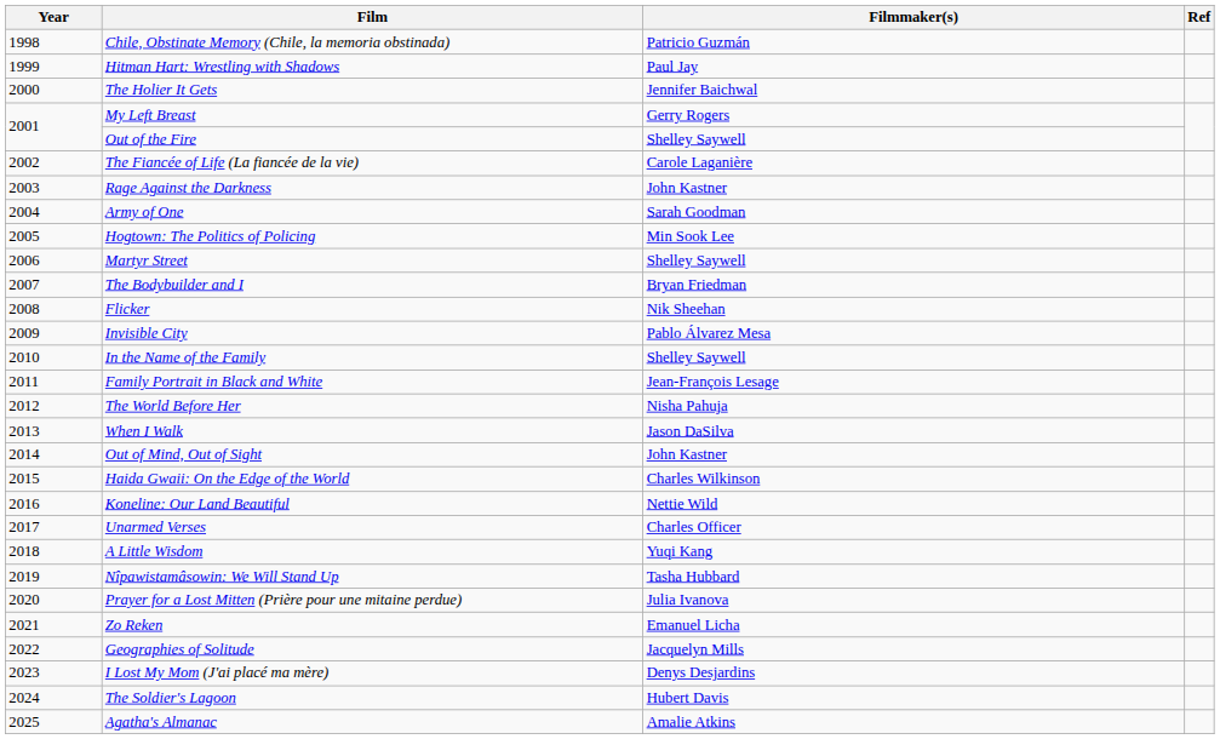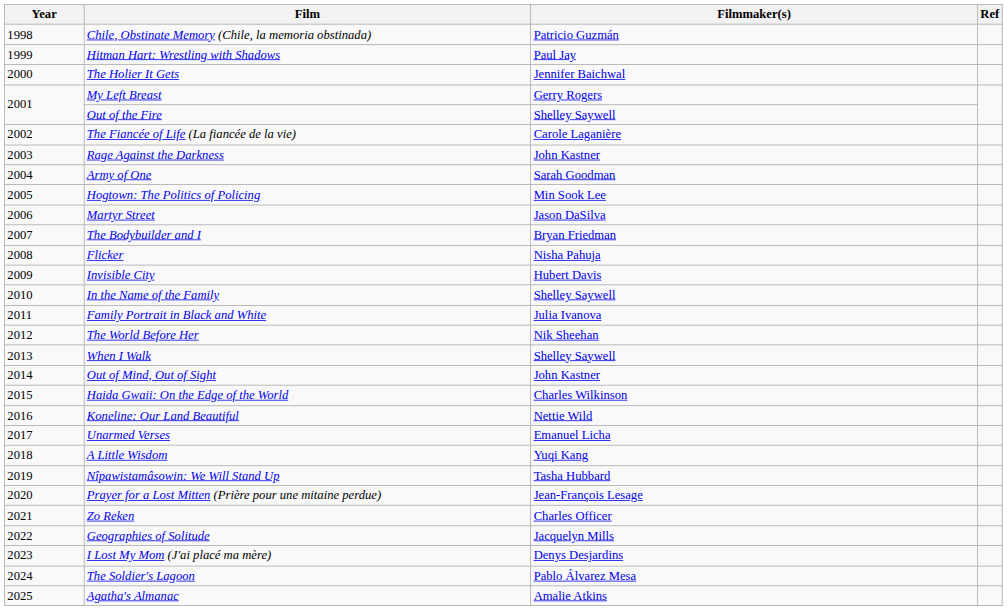Martyr Street | Filmmaker(s): Shelley Saywell -> Jason DaSilva
Flicker | Filmmaker(s): Nik Sheehan -> Nisha Pahuja
Invisible City | Filmmaker(s): Pablo Álvarez Mesa -> Hubert Davis
Family Portrait in Black and White | Filmmaker(s): Jean-François Lesage -> Julia Ivanova
The World Before Her | Filmmaker(s): Nisha Pahuja -> Nik Sheehan
When I Walk | Filmmaker(s): Jason DaSilva -> Shelley Saywell
Unarmed Verses | Filmmaker(s): Charles Officer -> Emanuel Licha
Prayer for a Lost Mitten (Prière pour une mitaine perdue) | Filmmaker(s): Julia Ivanova -> Jean-François Lesage
Zo Reken | Filmmaker(s): Emanuel Licha -> Charles Officer
The Soldier's Lagoon | Filmmaker(s): Hubert Davis -> Pablo Álvarez Mesa
